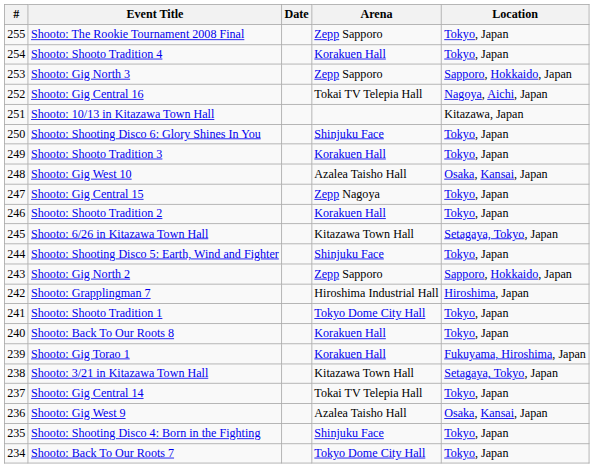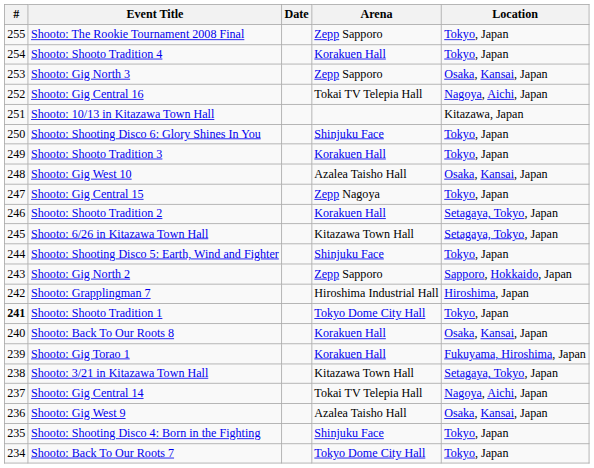Shooto: Gig North 3 | Location: Sapporo, Hokkaido, Japan -> Osaka, Kansai, Japan
Shooto: Shooto Tradition 2 | Location: Tokyo, Japan -> Setagaya, Tokyo, Japan
Shooto: Shooto Tradition 1 | #: normal -> bold
Shooto: Back To Our Roots 8 | Location: Tokyo, Japan -> Osaka, Kansai, Japan
Shooto: Gig Central 14 | Location: Tokyo, Japan -> Nagoya, Aichi, Japan
